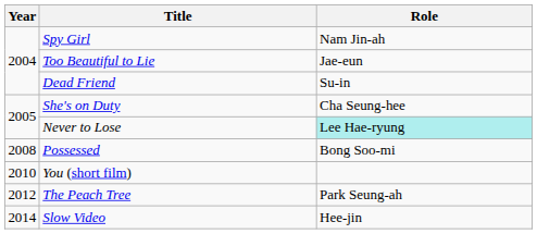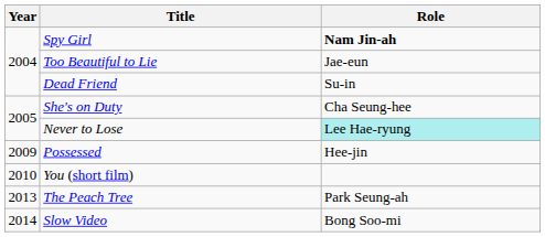Spy Girl | Role: normal -> bold
Possessed | Year: 2008 -> 2009
Possessed | Role: Bong Soo-mi -> Hee-jin
The Peach Tree | Year: 2012 -> 2013
Slow Video | Role: Hee-jin -> Bong Soo-mi
